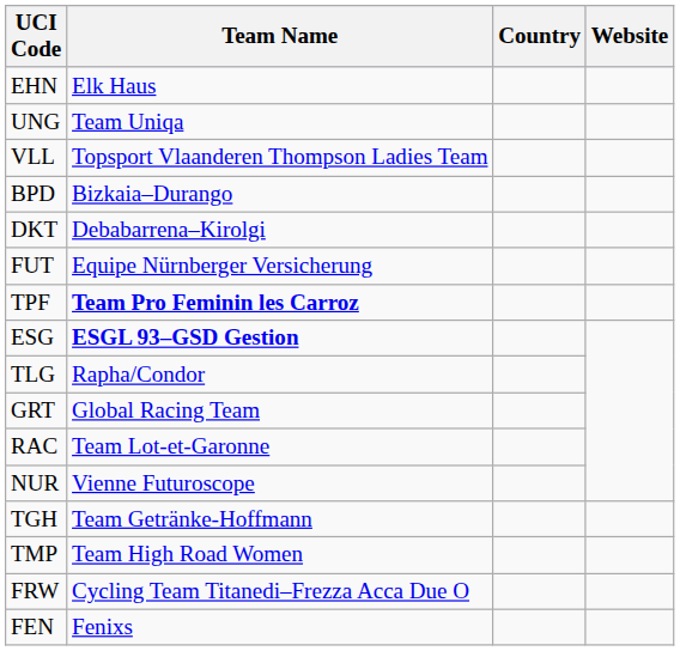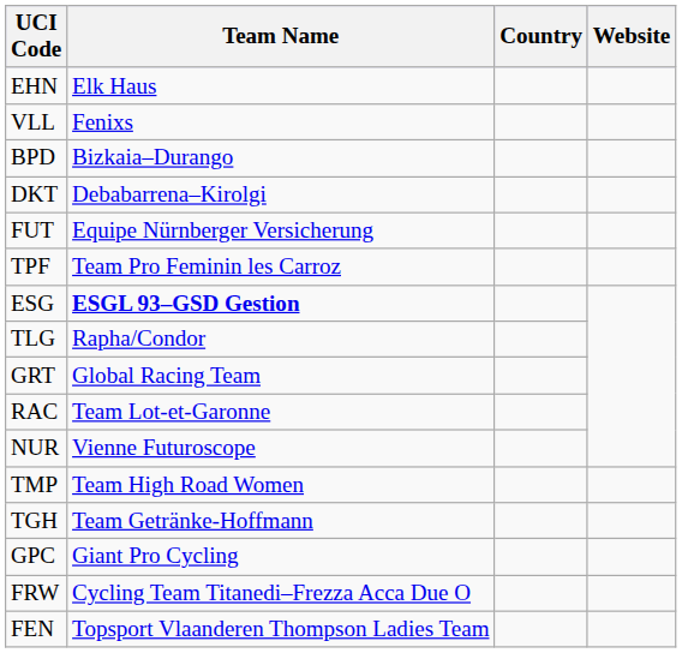- row: UNG | Team Uniqa
VLL | Team Name: Topsport Vlaanderen Thompson Ladies Team -> Fenixs
TPF | Team Name: bold -> normal
rows swapped: TMP <-> TGH
+ row: GPC | Giant Pro Cycling
FEN | Team Name: Fenixs -> Topsport Vlaanderen Thompson Ladies Team
